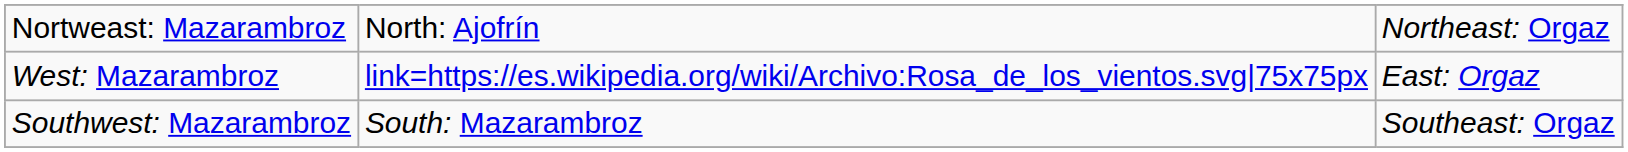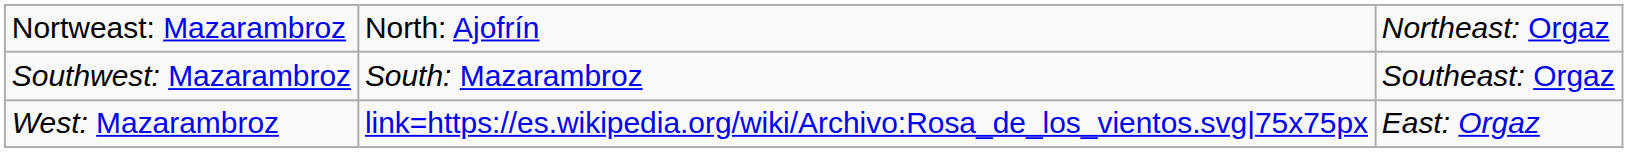rows swapped: West: Mazarambroz <-> Southwest: Mazarambroz
